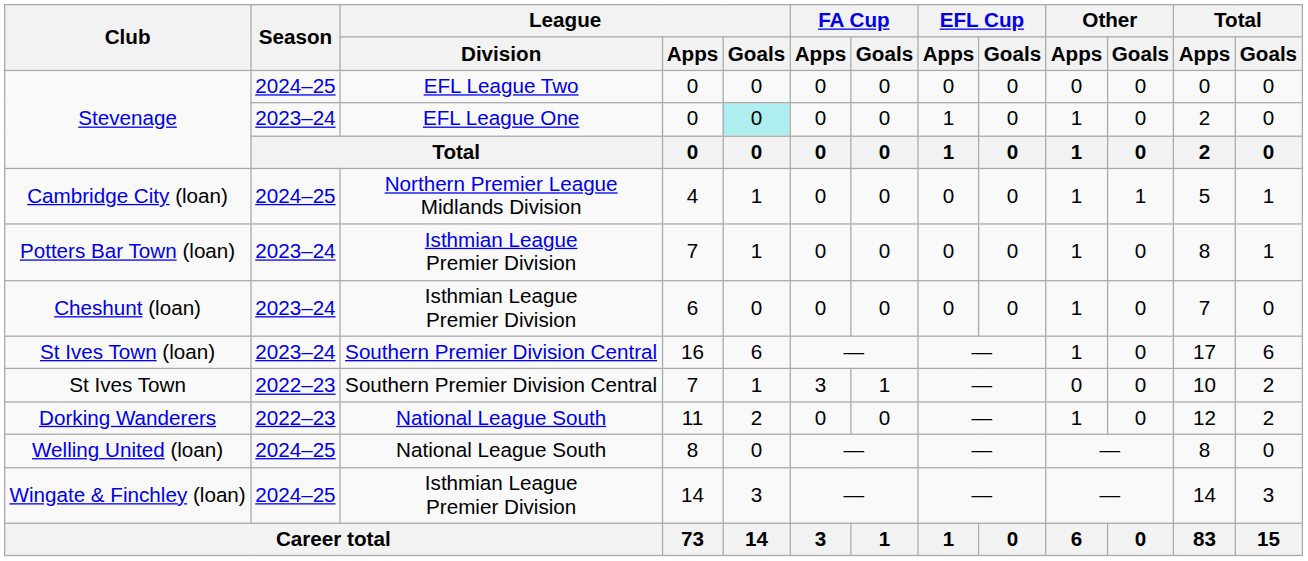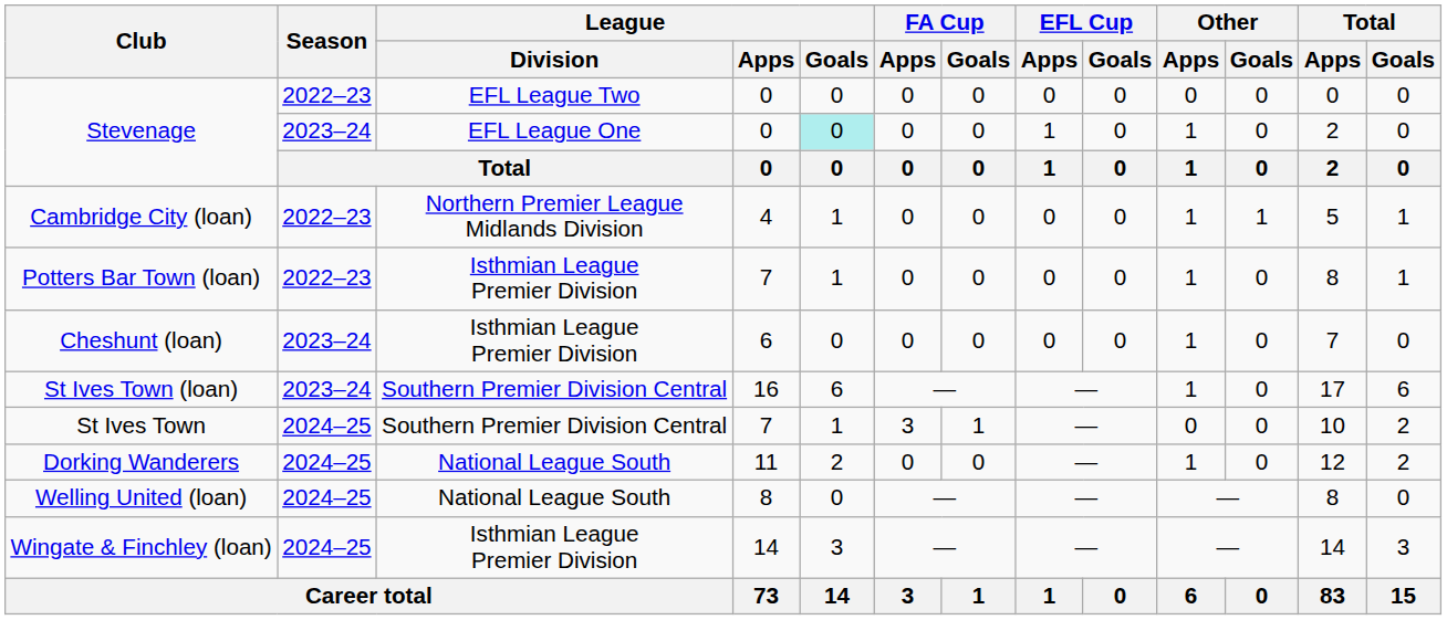Stevenage / EFL League Two | Season: 2024–25 -> 2022–23
Cambridge City (loan) | Season: 2024–25 -> 2022–23
Potters Bar Town (loan) | Season: 2023–24 -> 2022–23
St Ives Town | Season: 2022–23 -> 2024–25
Dorking Wanderers | Season: 2022–23 -> 2024–25
